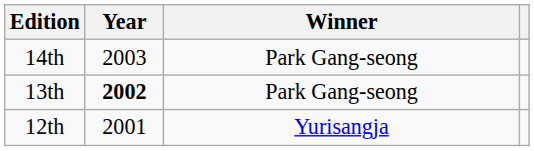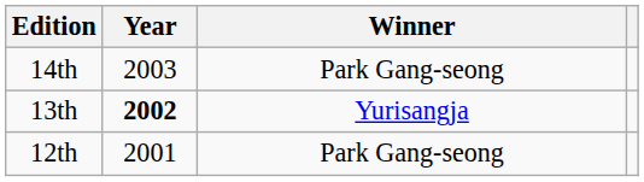13th | Winner: Park Gang-seong -> Yurisangja
12th | Winner: Yurisangja -> Park Gang-seong
